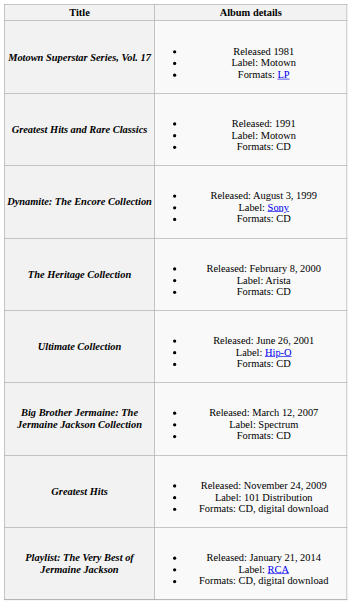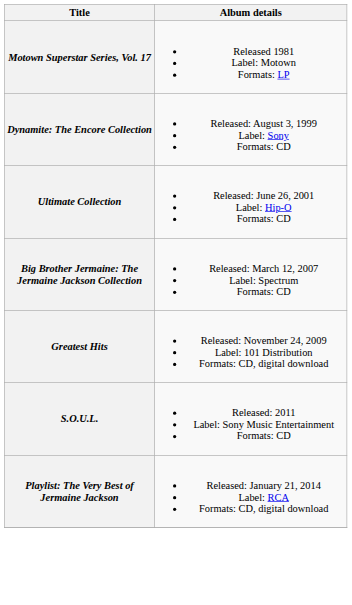- row: Greatest Hits and Rare Classics | Released: 1991 Label: Motown Formats: CD
- row: The Heritage Collection | Released: February 8, 2000 Label: Arista Formats: CD
+ row: S.O.U.L. | Released: 2011 Label: Sony Music Entertainment Formats: CD
